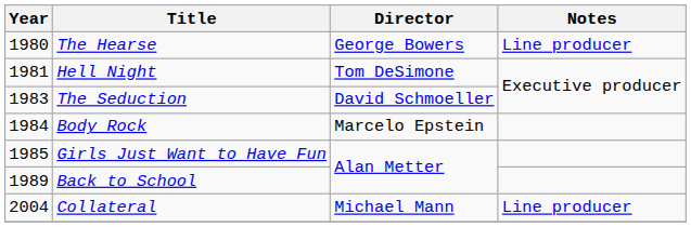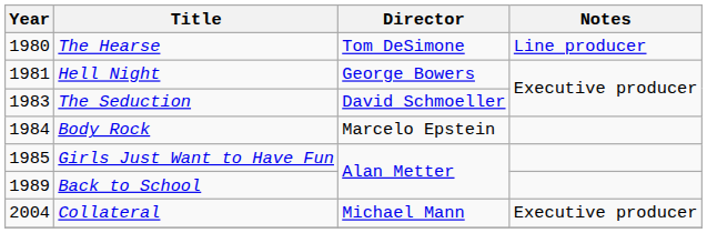The Hearse | Director: George Bowers -> Tom DeSimone
Hell Night | Director: Tom DeSimone -> George Bowers
Collateral | Notes: Line producer -> Executive producer
